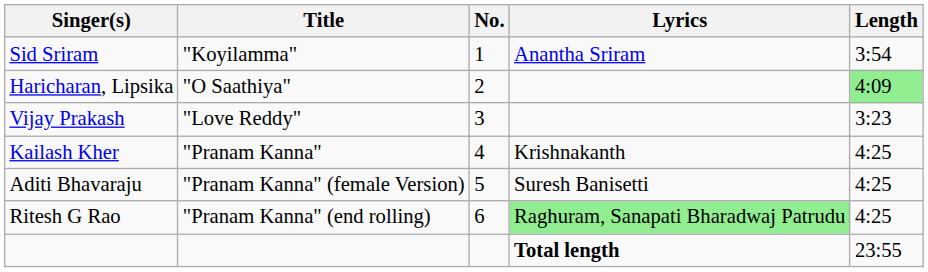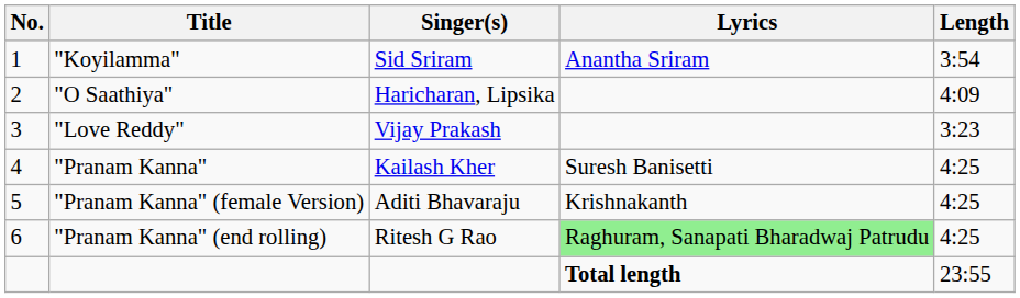columns swapped: No. <-> Singer(s)
"O Saathiya" | Length: lightgreen background -> no background
"Pranam Kanna" | Lyrics: Krishnakanth -> Suresh Banisetti
"Pranam Kanna" (female Version) | Lyrics: Suresh Banisetti -> Krishnakanth
